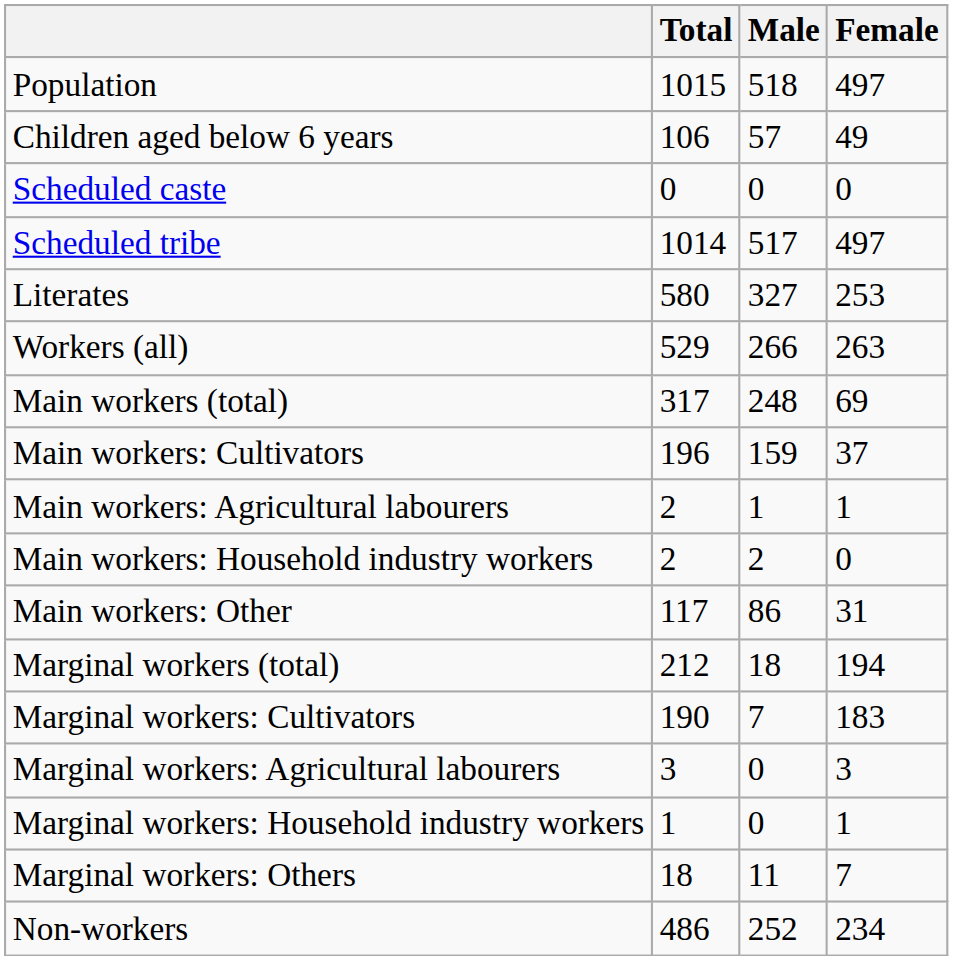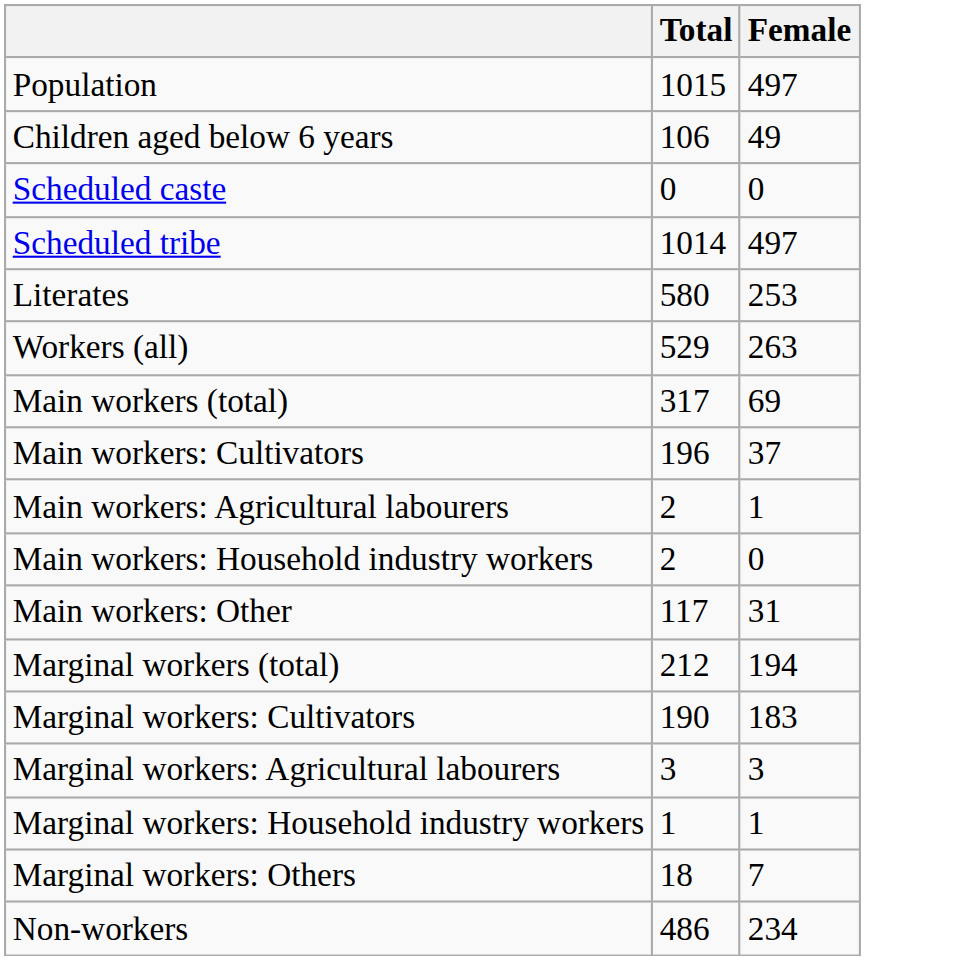- column: Male | 518 | 57 | 0 | 517 | 327 | 266 | 248 | 159 | 1 | 2 | 86 | 18 | 7 | 0 | 0 | 11 | 252
